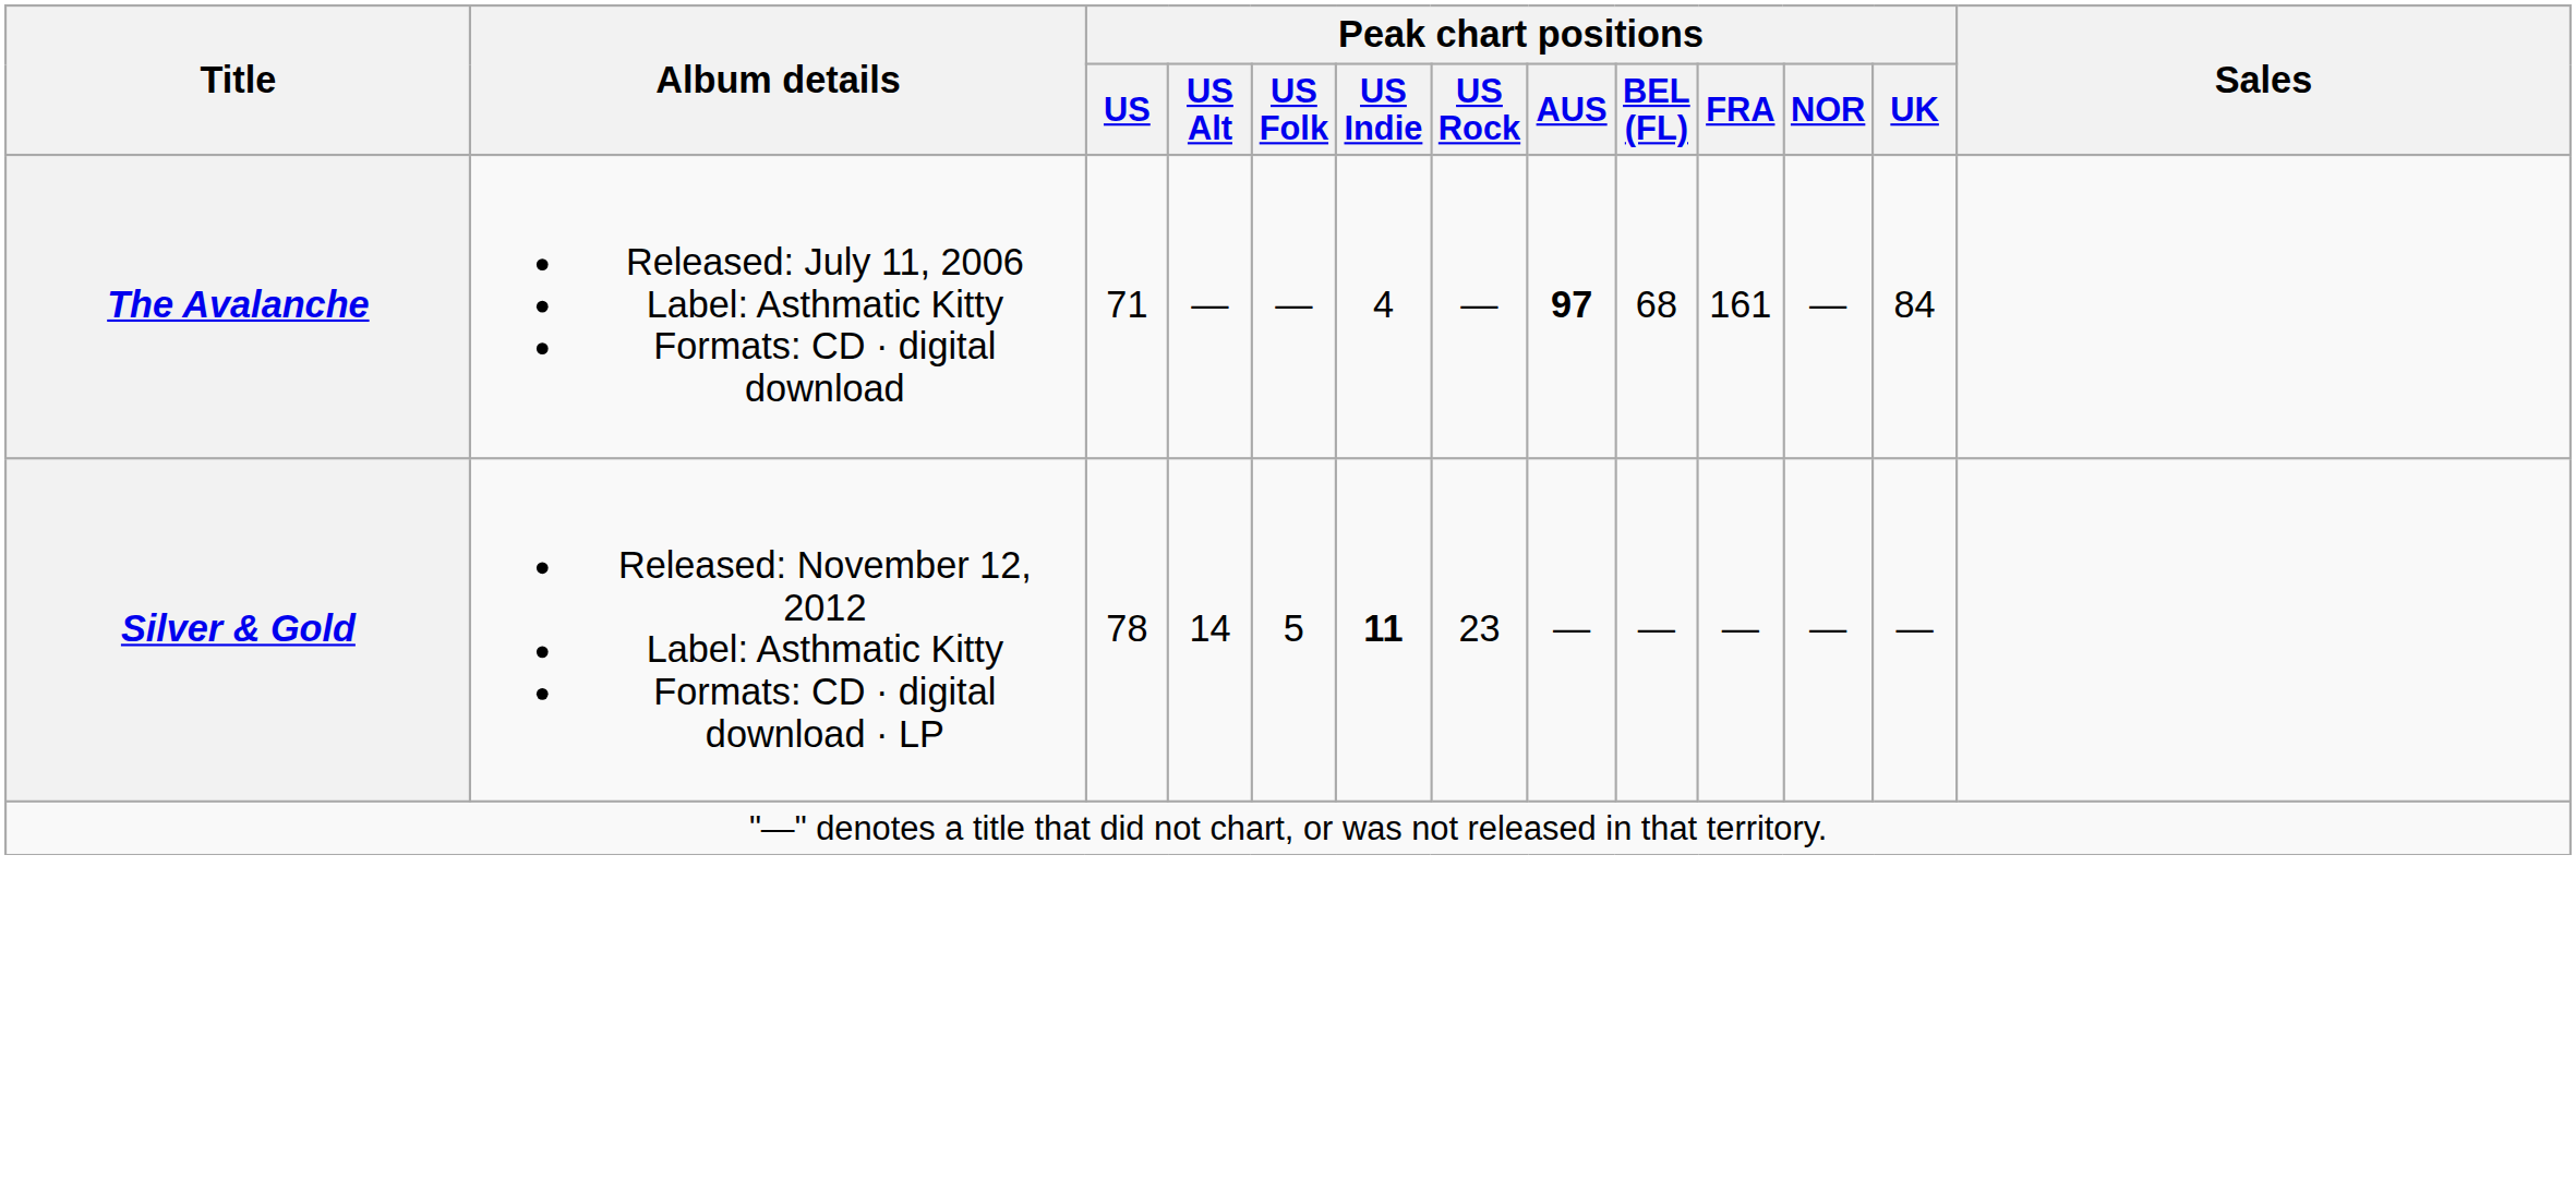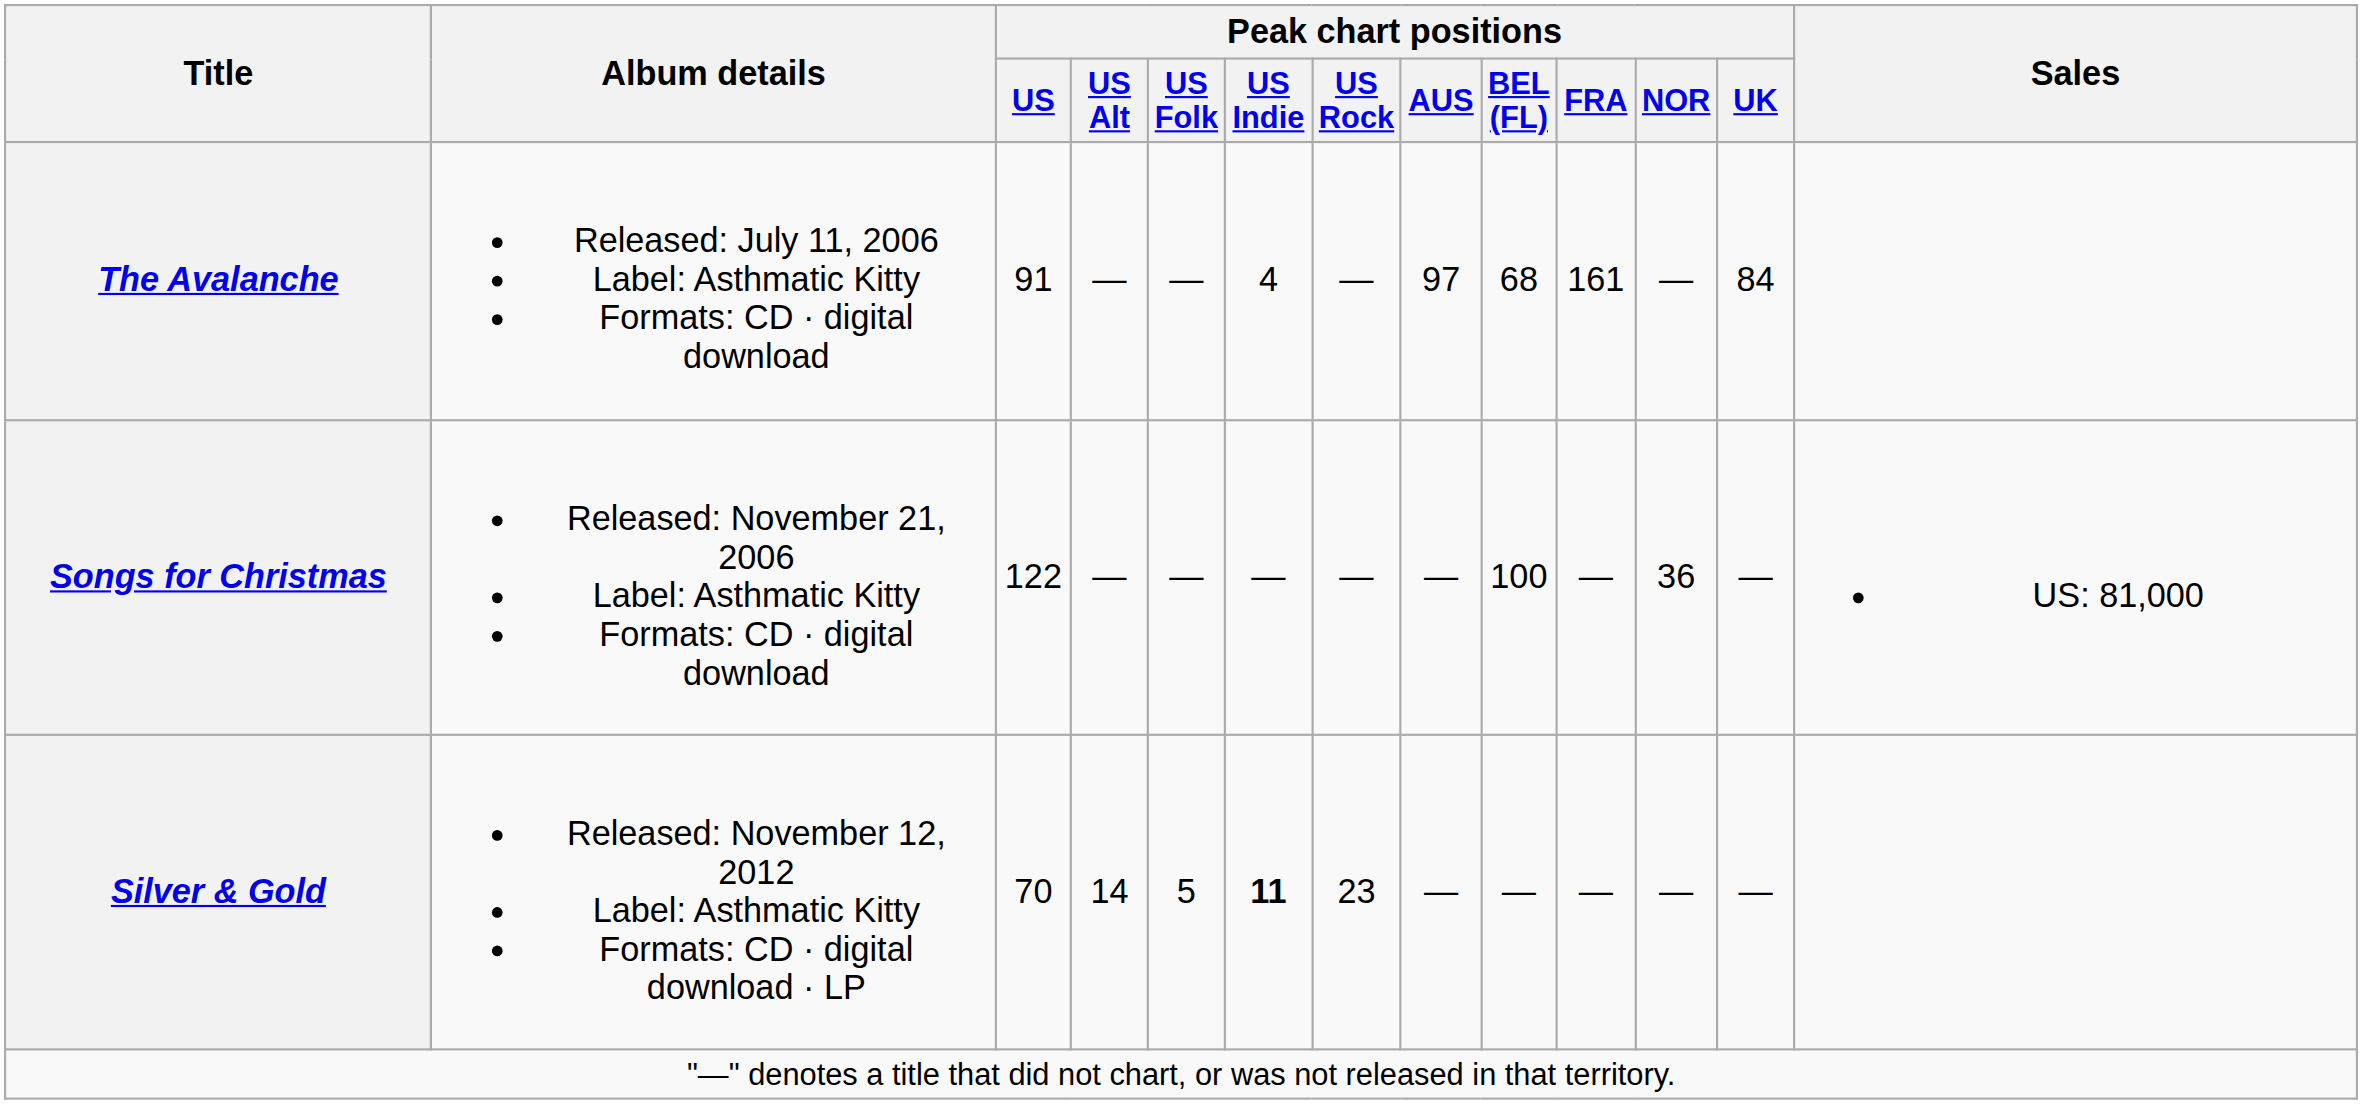The Avalanche | Peak chart positions / US: 71 -> 91
The Avalanche | Peak chart positions / AUS: bold -> normal
+ row: Songs for Christmas | Released: November 21, 2006 Label: Asthmatic Kitty Formats: CD · digital download | 122 | — | — | — | — | — | 100 | — | 36 | — | US: 81,000
Silver & Gold | Peak chart positions / US: 78 -> 70
